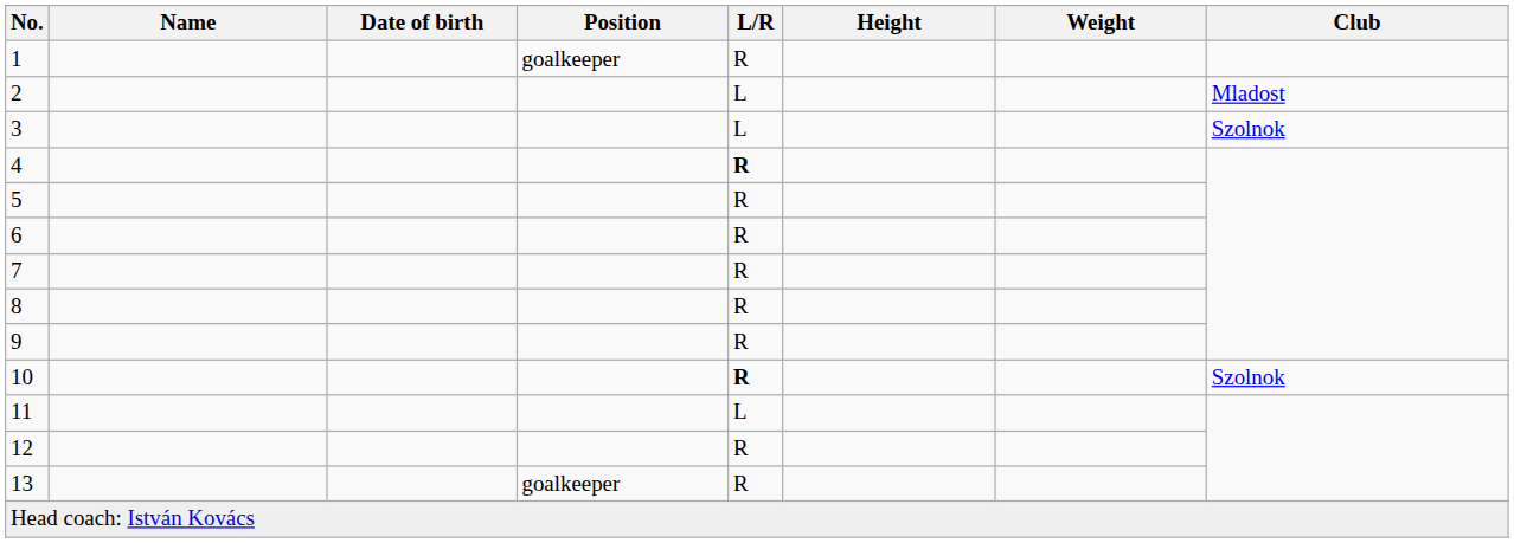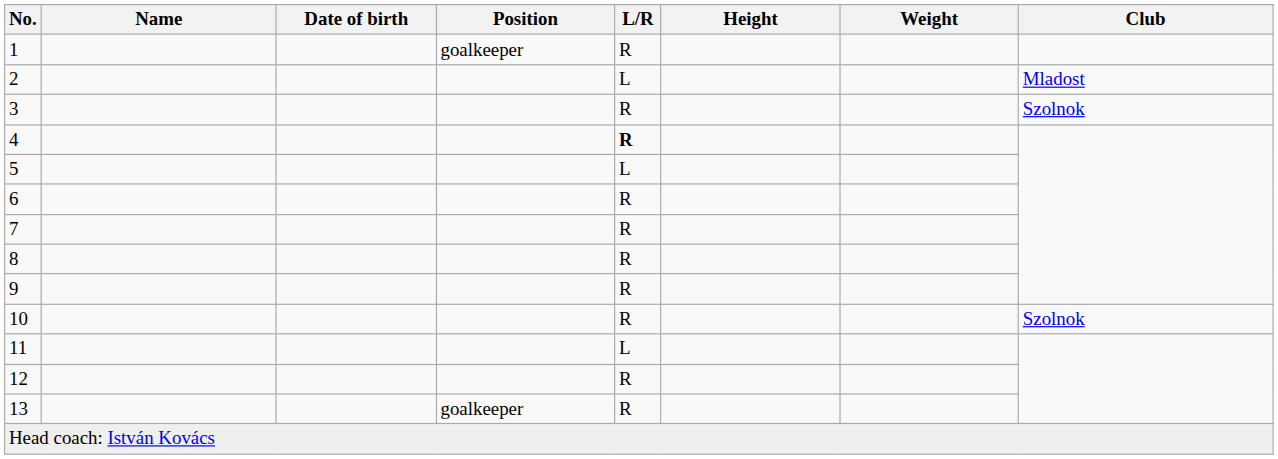3 | L/R: L -> R
5 | L/R: R -> L
10 | L/R: bold -> normal
